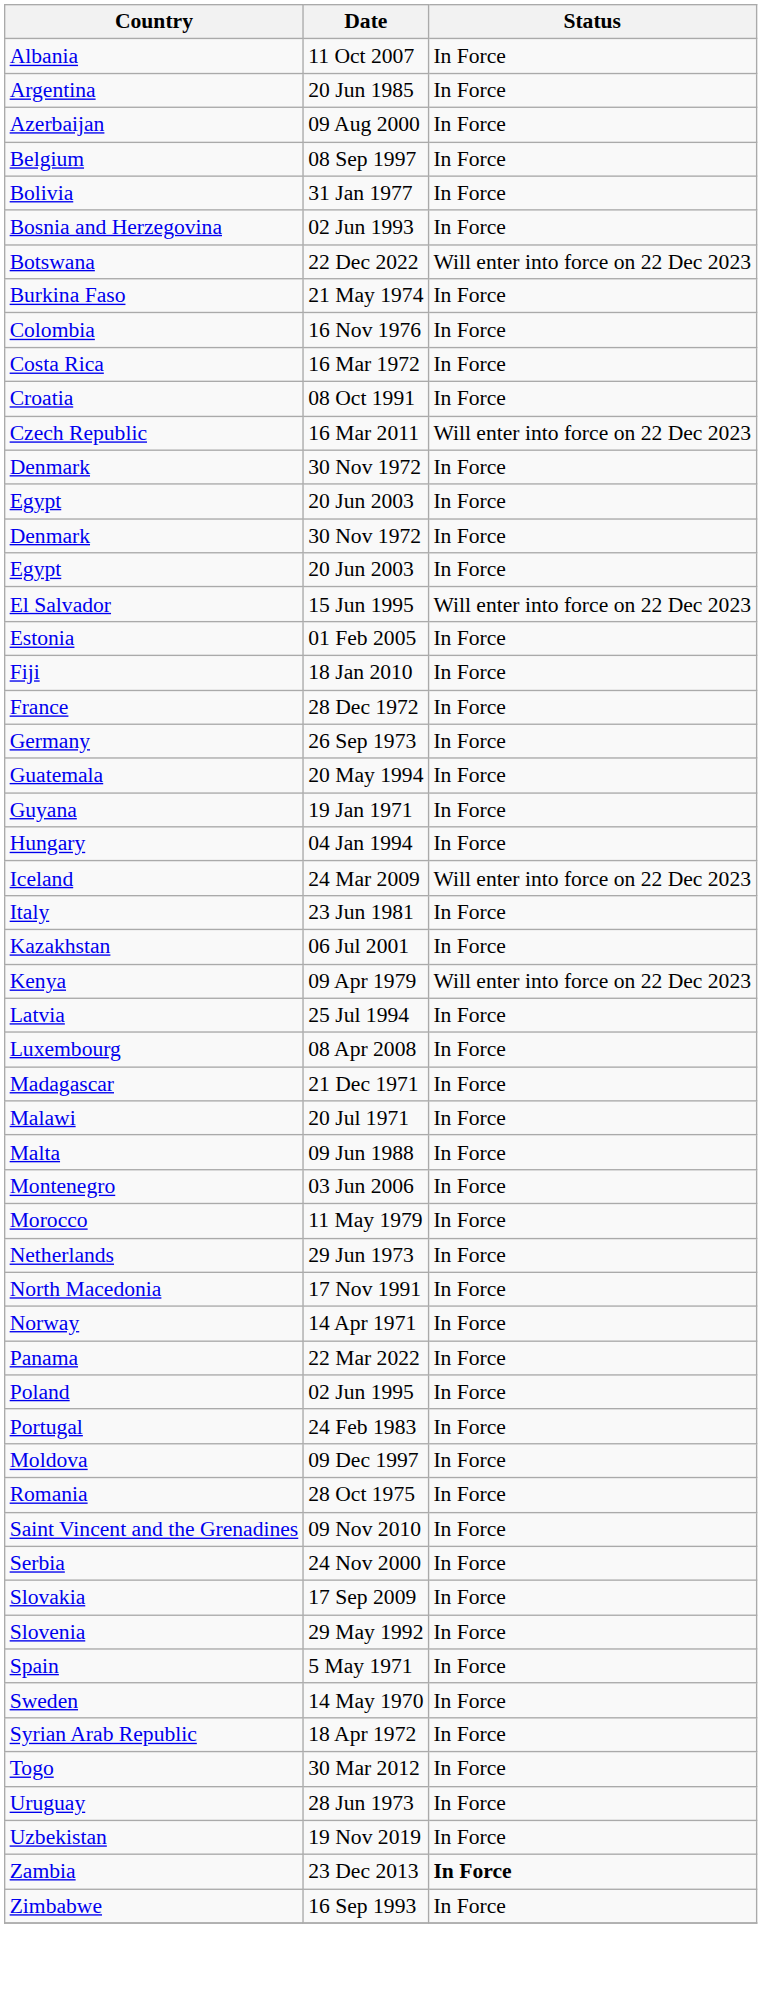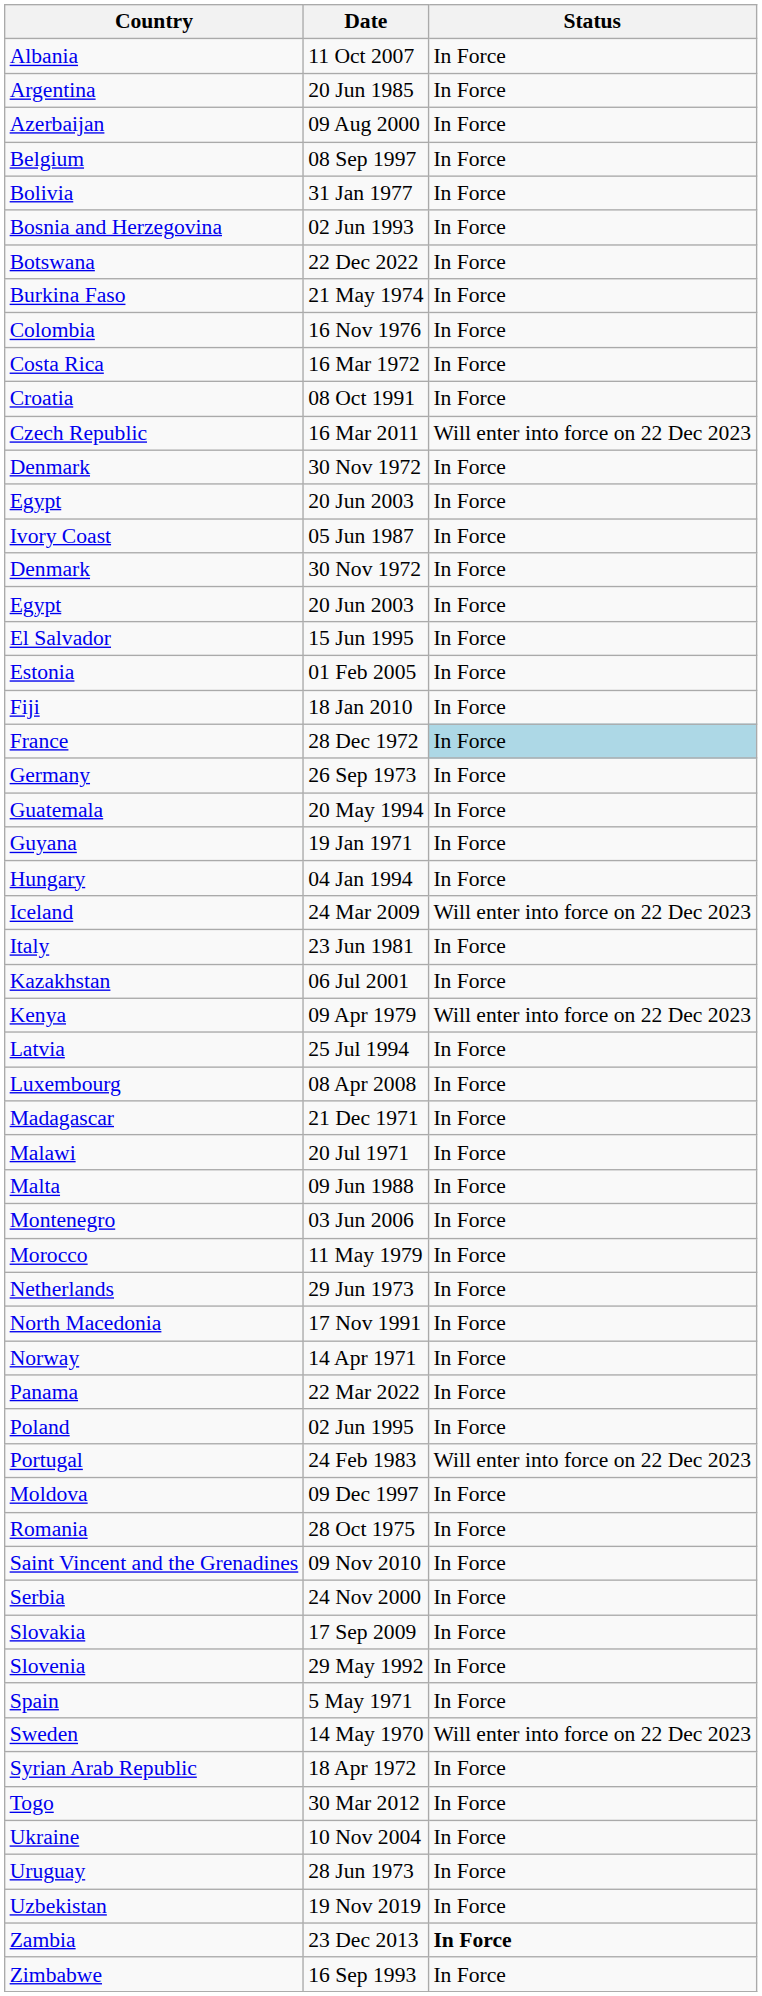Botswana | Status: Will enter into force on 22 Dec 2023 -> In Force
+ row: Ivory Coast | 05 Jun 1987 | In Force
El Salvador | Status: Will enter into force on 22 Dec 2023 -> In Force
France | Status: no background -> lightblue background
Portugal | Status: In Force -> Will enter into force on 22 Dec 2023
Sweden | Status: In Force -> Will enter into force on 22 Dec 2023
+ row: Ukraine | 10 Nov 2004 | In Force
